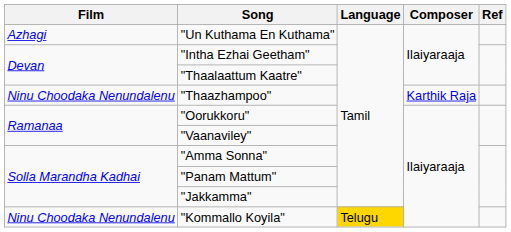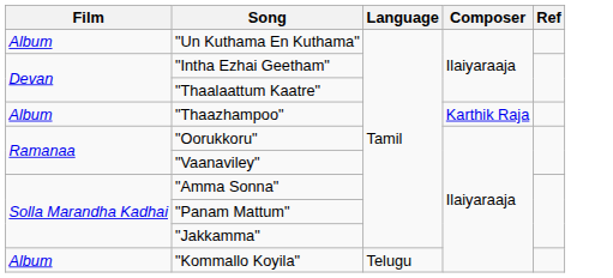"Un Kuthama En Kuthama" | Film: Azhagi -> Album
"Thaazhampoo" | Film: Ninu Choodaka Nenundalenu -> Album
"Kommallo Koyila" | Film: Ninu Choodaka Nenundalenu -> Album
"Kommallo Koyila" | Language: gold background -> no background
